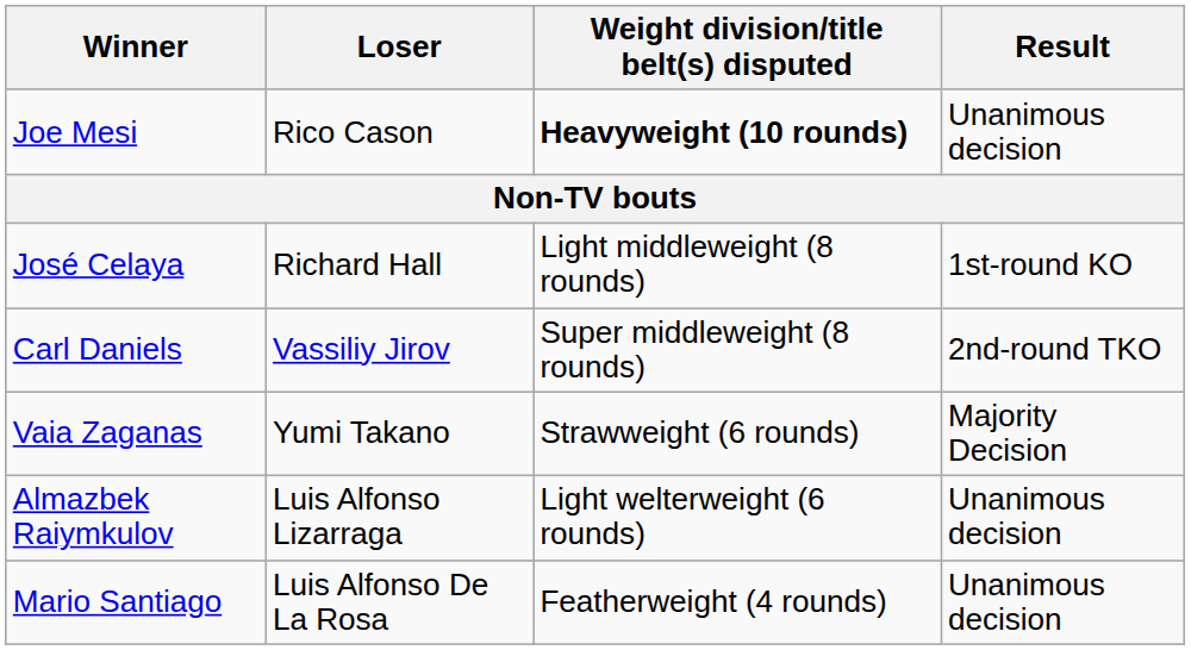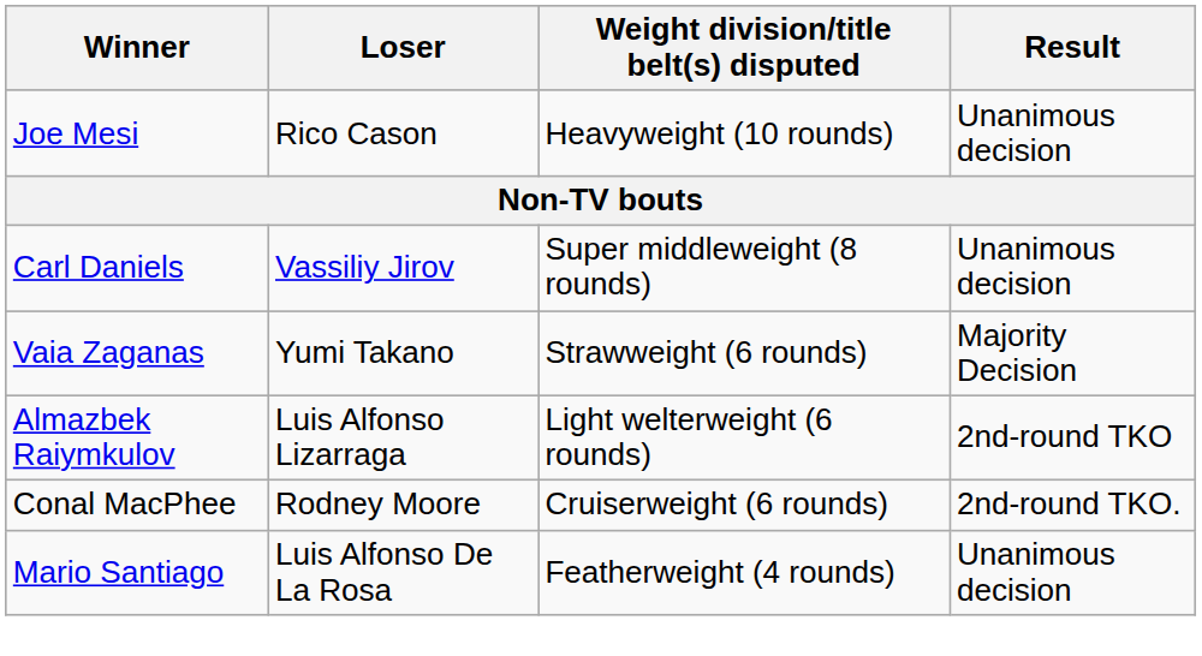Joe Mesi | Weight division/title belt(s) disputed: bold -> normal
- row: José Celaya | Richard Hall | Light middleweight (8 rounds) | 1st-round KO
Carl Daniels | Result: 2nd-round TKO -> Unanimous decision
Almazbek Raiymkulov | Result: Unanimous decision -> 2nd-round TKO
+ row: Conal MacPhee | Rodney Moore | Cruiserweight (6 rounds) | 2nd-round TKO.
